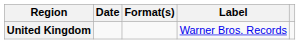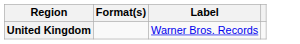- column: Date
